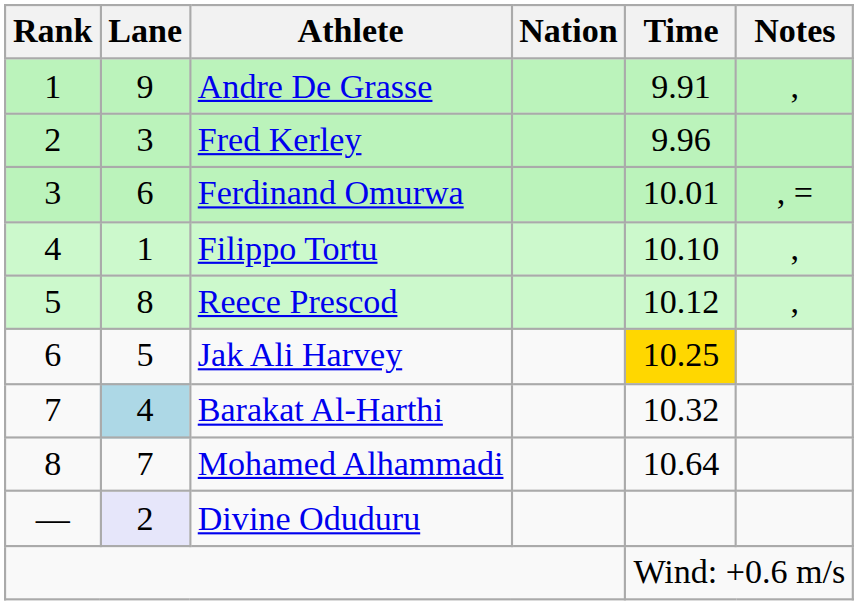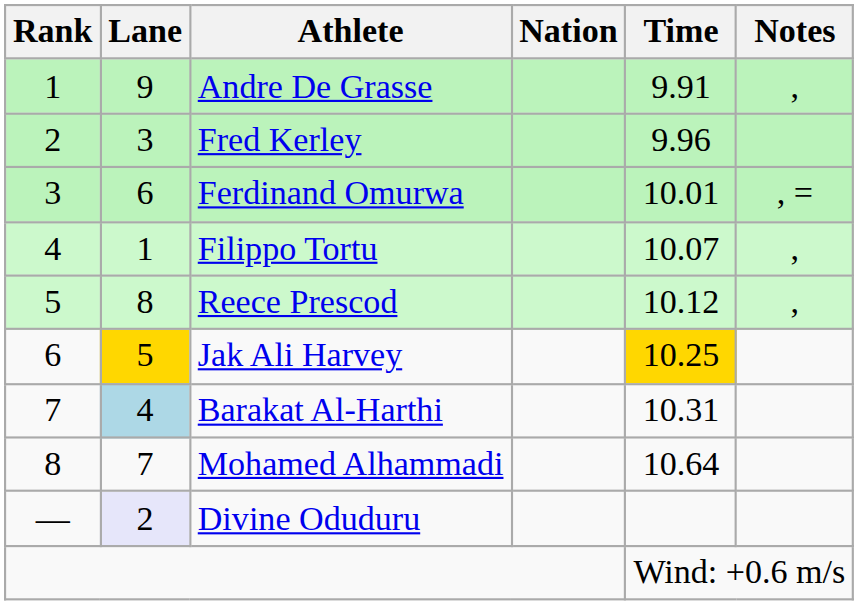Filippo Tortu | Time: 10.10 -> 10.07
Jak Ali Harvey | Lane: no background -> gold background
Barakat Al-Harthi | Time: 10.32 -> 10.31
